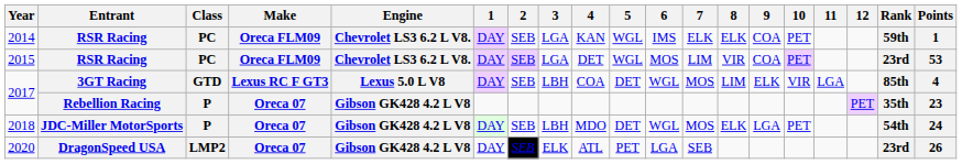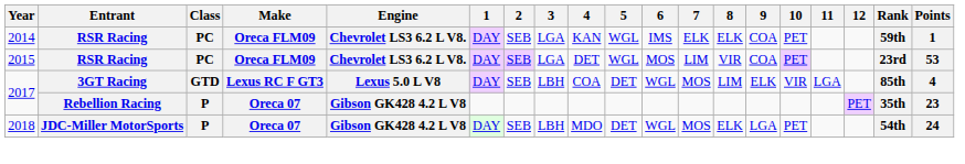- row: 2020 | DragonSpeed USA | LMP2 | Oreca 07 | Gibson GK428 4.2 L V8 | DAY | SEB | ELK | ATL | PET | LGA | SEB | 23rd | 26
